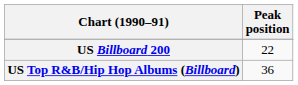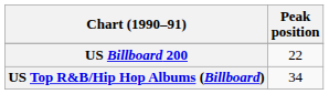US Top R&B/Hip Hop Albums (Billboard) | Peak position: 36 -> 34
